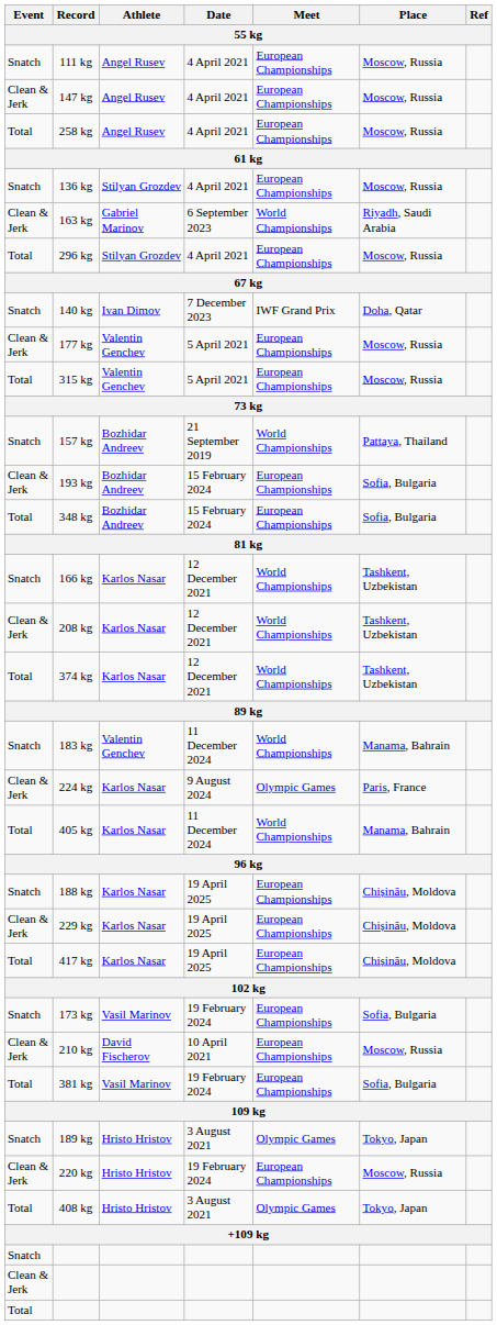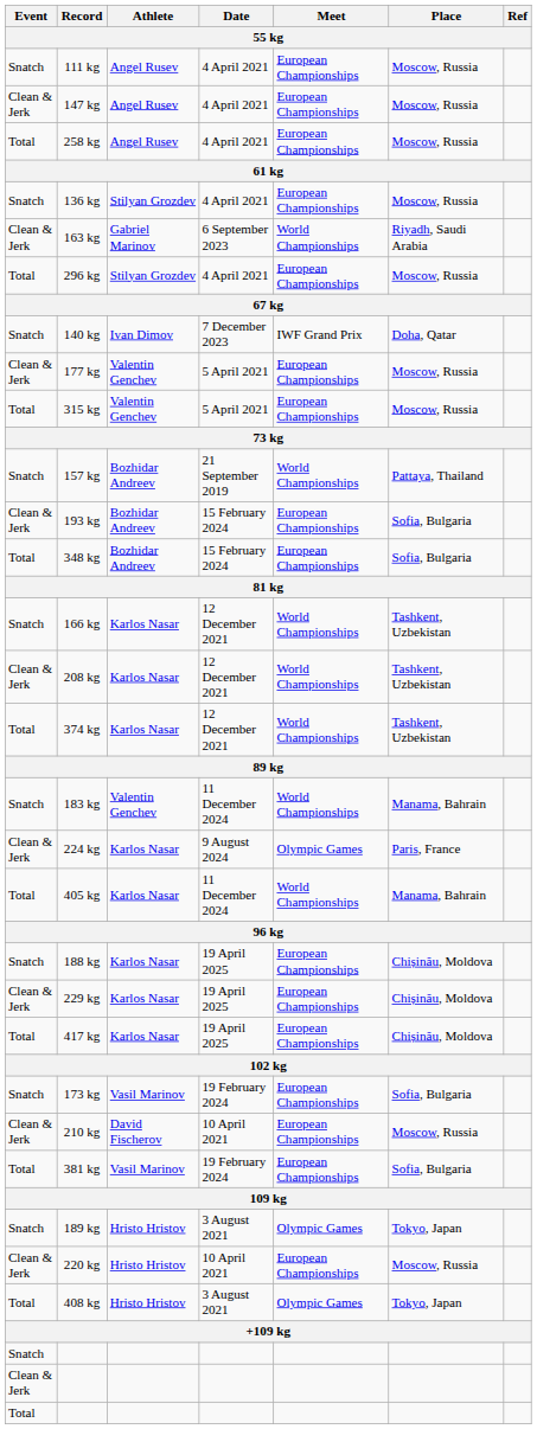220 kg | Date: 19 February 2024 -> 10 April 2021
